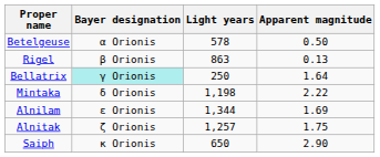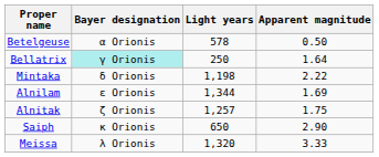- row: Rigel | β Orionis | 863 | 0.13
+ row: Meissa | λ Orionis | 1,320 | 3.33
